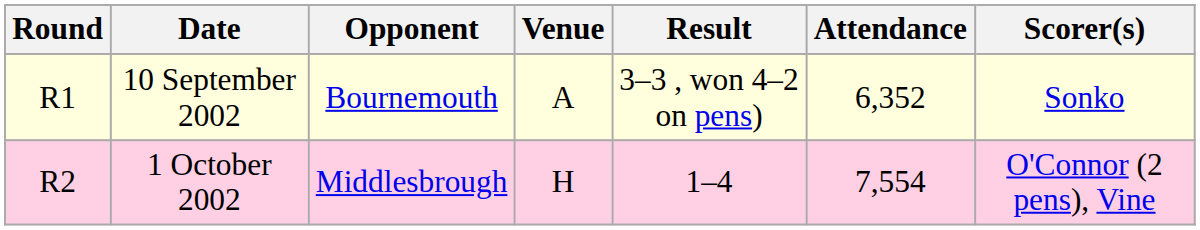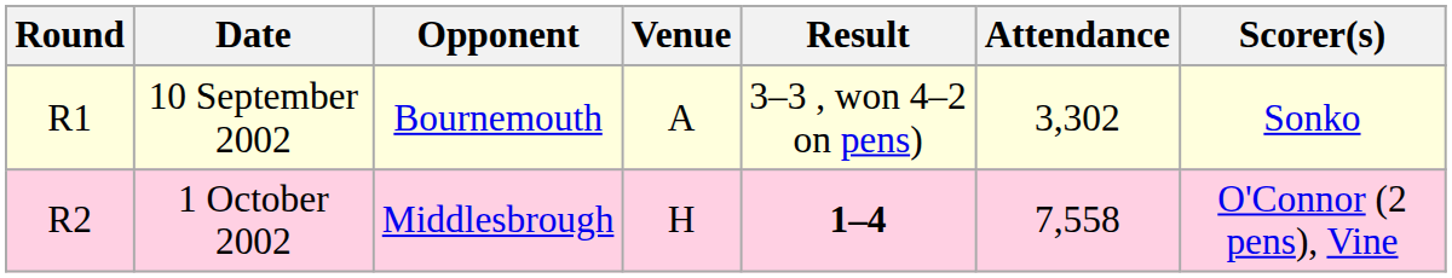10 September 2002 | Attendance: 6,352 -> 3,302
1 October 2002 | Result: normal -> bold
1 October 2002 | Attendance: 7,554 -> 7,558
